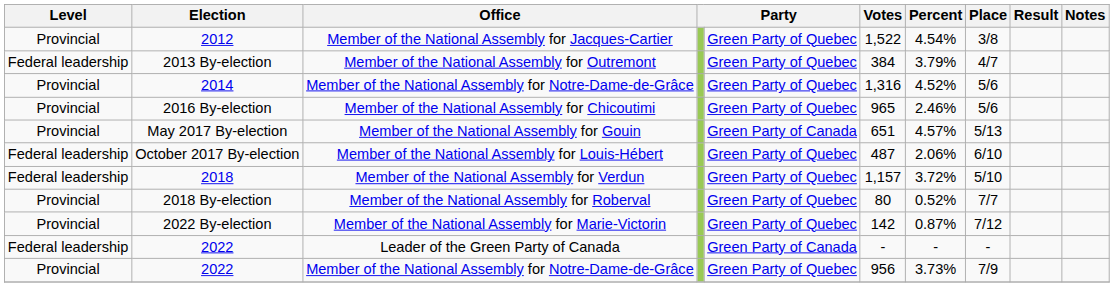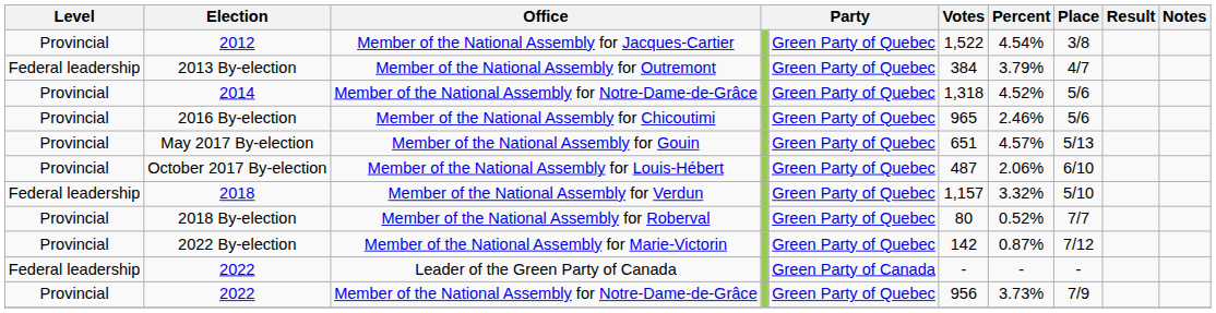2014 | Votes: 1,316 -> 1,318
May 2017 By-election | column 5: Green Party of Canada -> Green Party of Quebec
October 2017 By-election | Level: Federal leadership -> Provincial
2018 | Percent: 3.72% -> 3.32%
